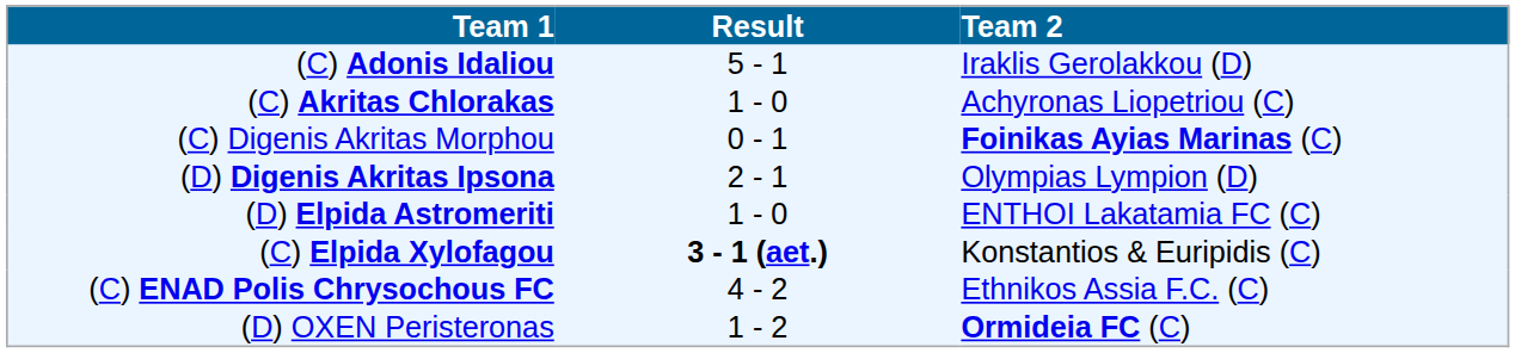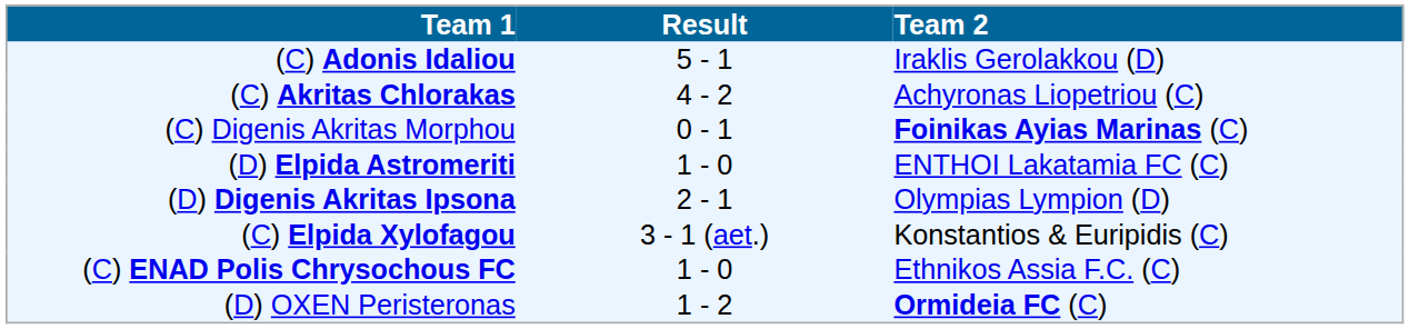(C) Akritas Chlorakas | Result: 1 - 0 -> 4 - 2
rows swapped: (D) Digenis Akritas Ipsona <-> (D) Elpida Astromeriti
(C) Elpida Xylofagou | Result: bold -> normal
(C) ENAD Polis Chrysochous FC | Result: 4 - 2 -> 1 - 0
